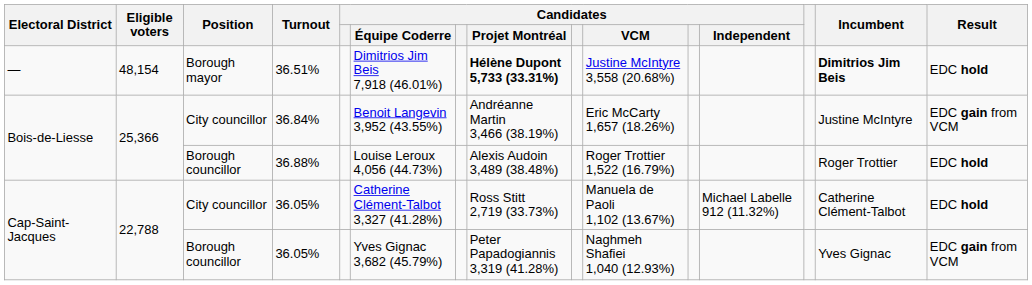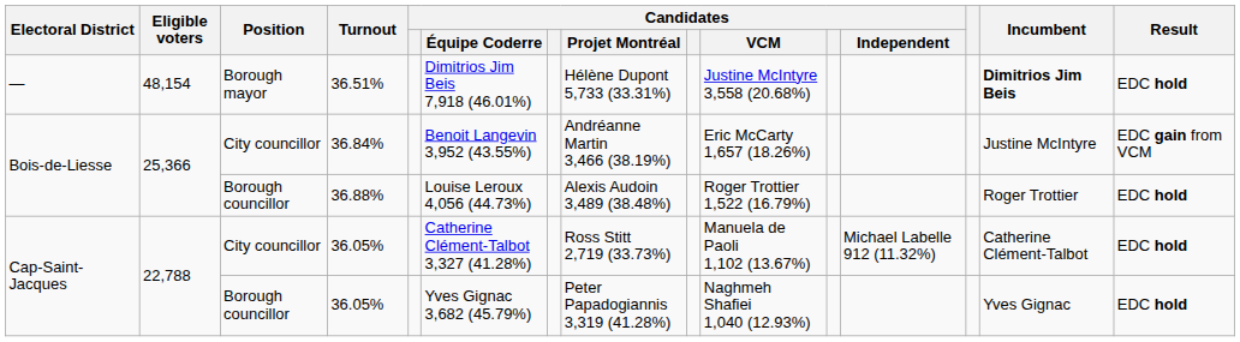36.51% | Candidates / Projet Montréal: bold -> normal
Borough councillor / 36.05% | Result: EDC gain from VCM -> EDC hold
